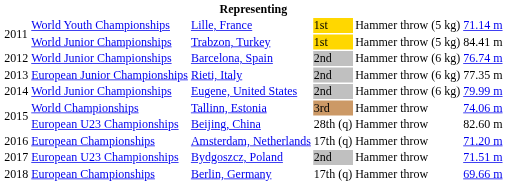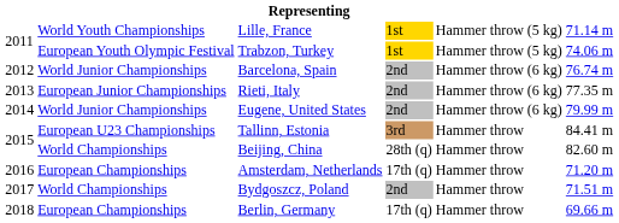Trabzon, Turkey | column 2: World Junior Championships -> European Youth Olympic Festival
Trabzon, Turkey | column 6: 84.41 m -> 74.06 m
Tallinn, Estonia | column 2: World Championships -> European U23 Championships
Tallinn, Estonia | column 6: 74.06 m -> 84.41 m
Beijing, China | column 2: European U23 Championships -> World Championships
Bydgoszcz, Poland | column 2: European U23 Championships -> World Championships
